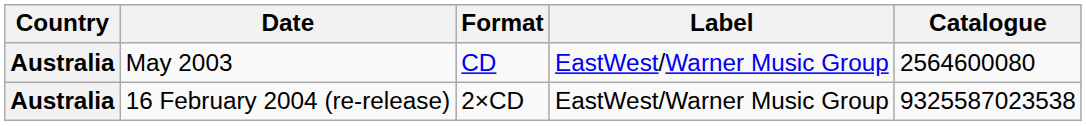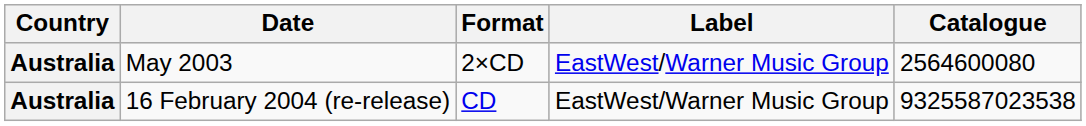May 2003 | Format: CD -> 2×CD
16 February 2004 (re-release) | Format: 2×CD -> CD
